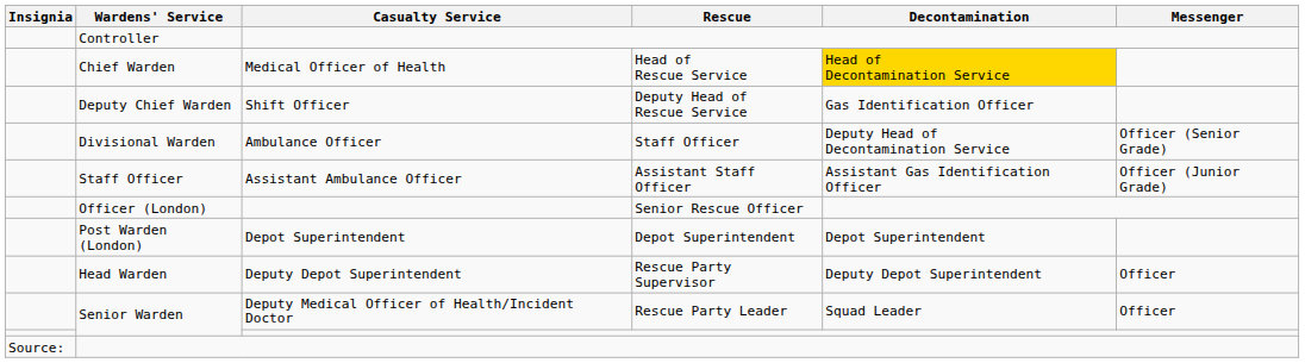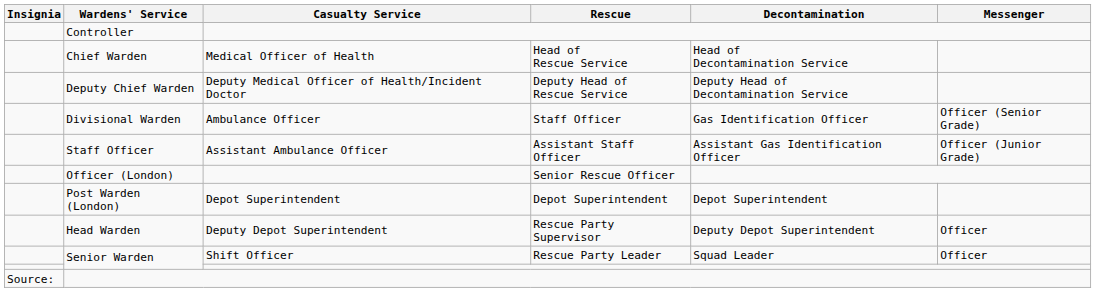Chief Warden | Decontamination: gold background -> no background
Deputy Chief Warden | Casualty Service: Shift Officer -> Deputy Medical Officer of Health/Incident Doctor
Deputy Chief Warden | Decontamination: Gas Identification Officer -> Deputy Head of Decontamination Service
Divisional Warden | Decontamination: Deputy Head of Decontamination Service -> Gas Identification Officer
Senior Warden / Rescue Party Leader | Casualty Service: Deputy Medical Officer of Health/Incident Doctor -> Shift Officer
